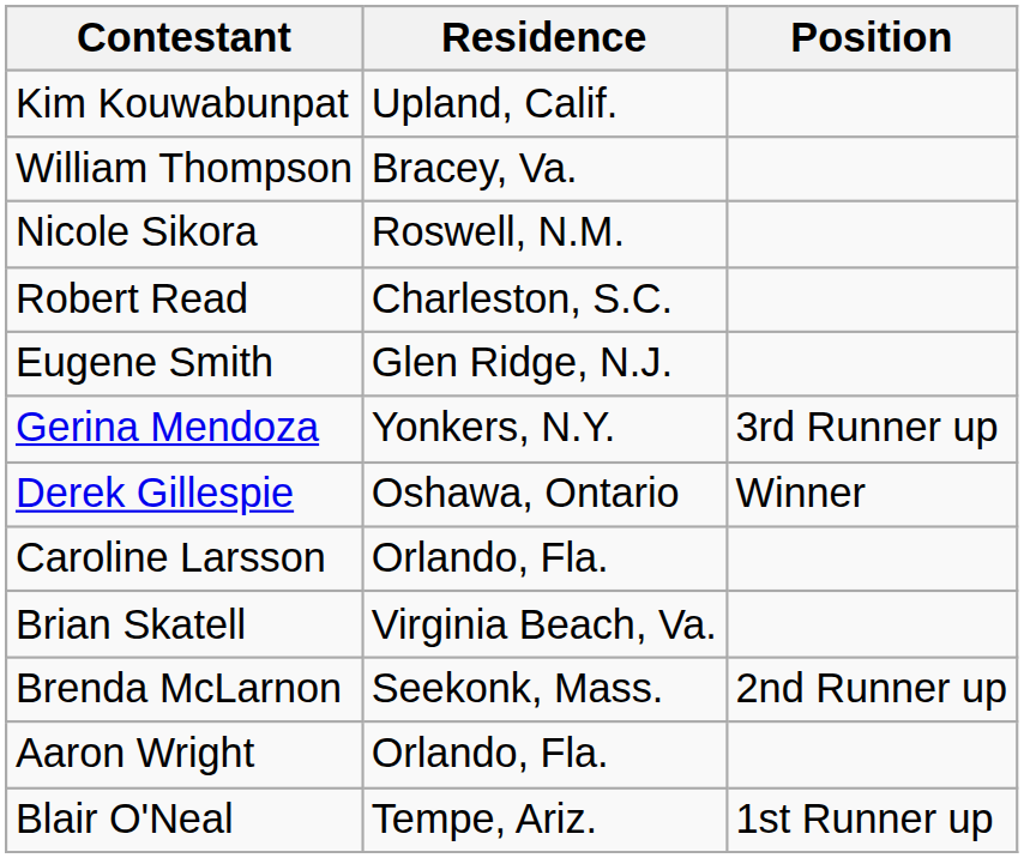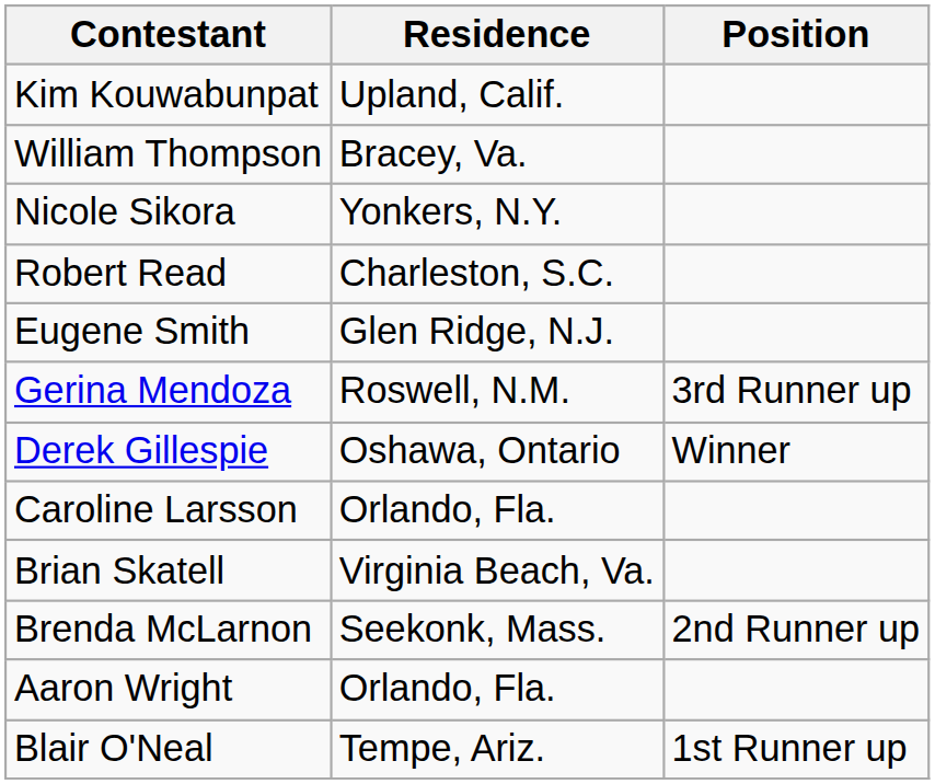Nicole Sikora | Residence: Roswell, N.M. -> Yonkers, N.Y.
Gerina Mendoza | Residence: Yonkers, N.Y. -> Roswell, N.M.
